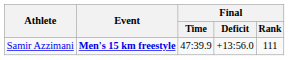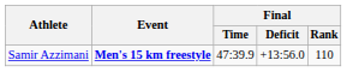Samir Azzimani | Final / Rank: 111 -> 110
